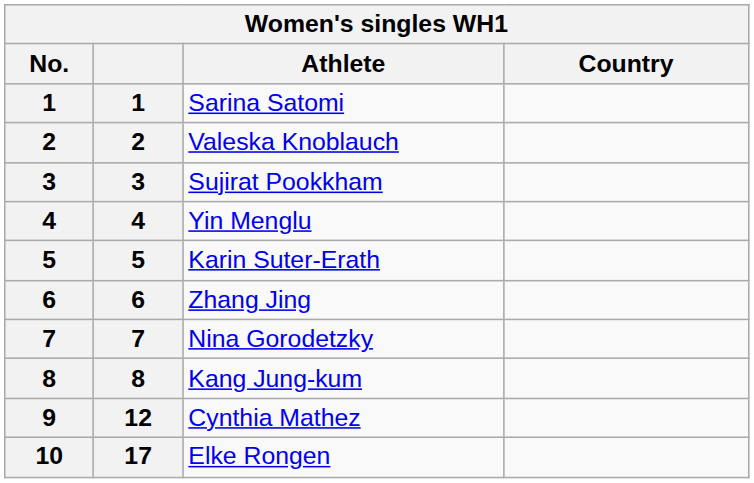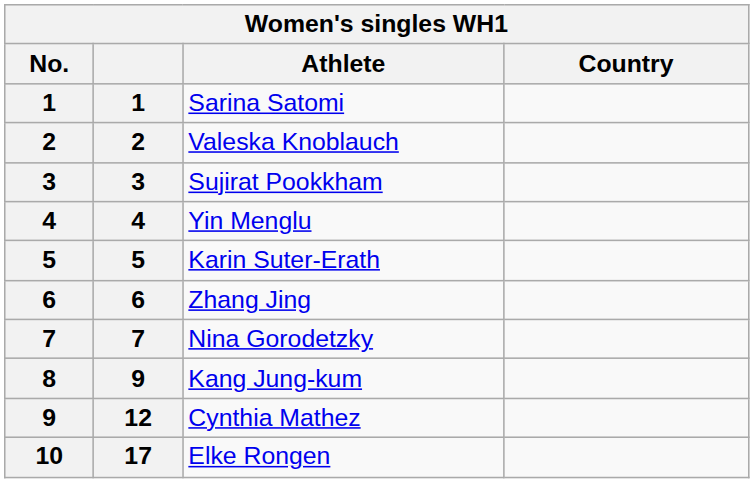Kang Jung-kum | column 2: 8 -> 9
